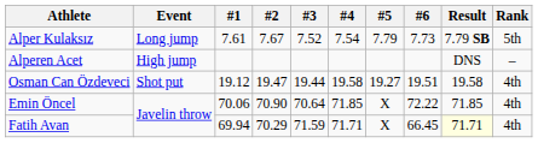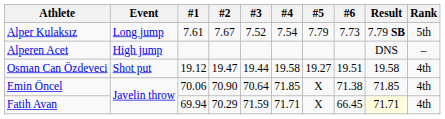Emin Öncel | #6: 72.22 -> 71.38
